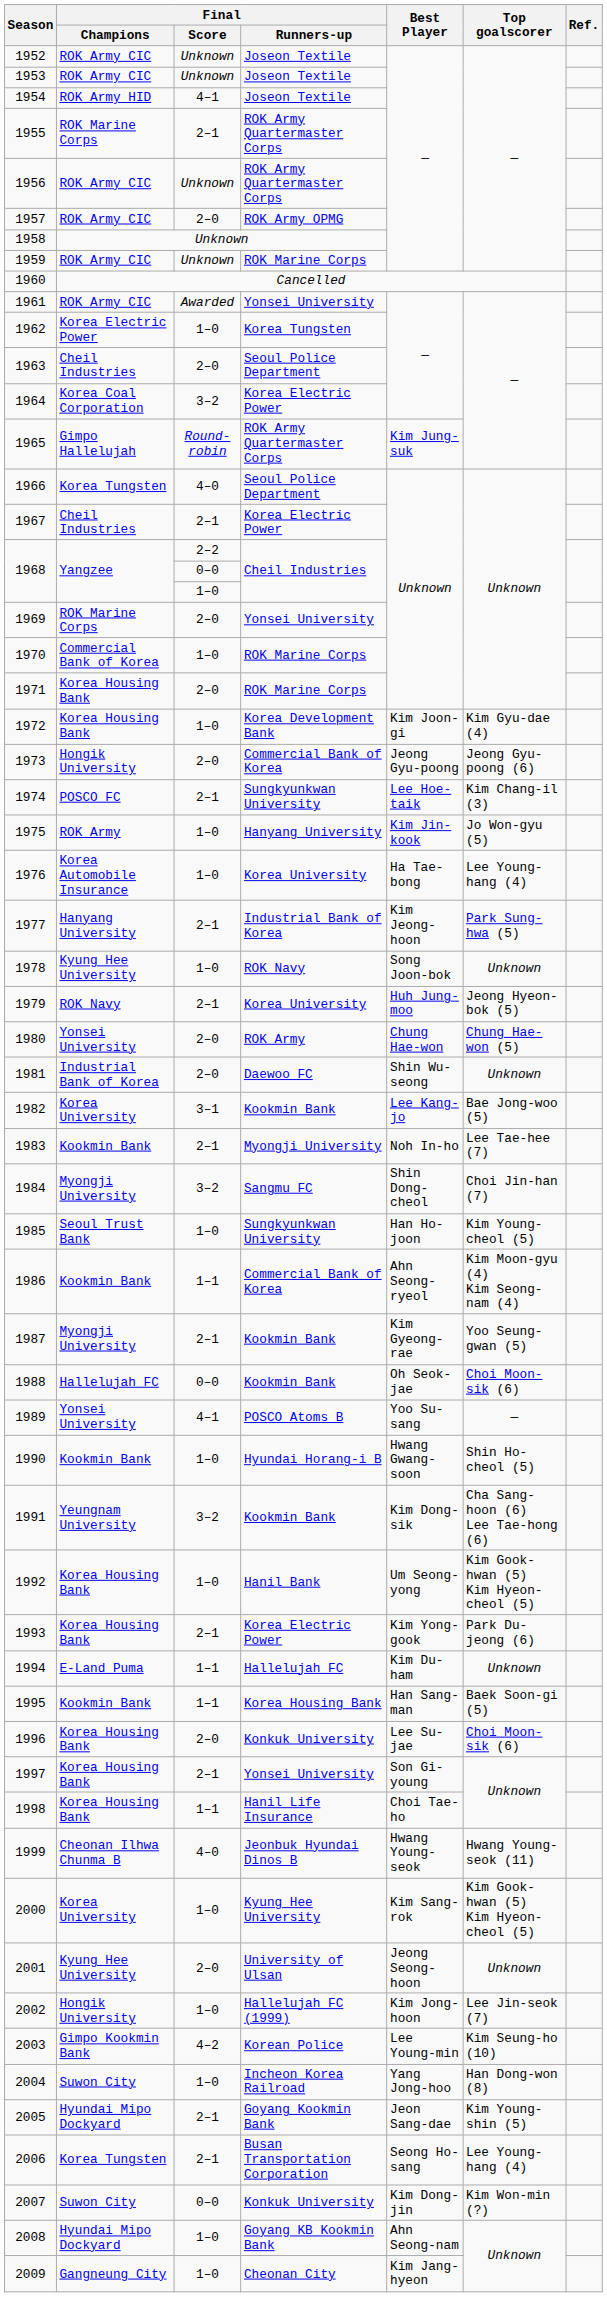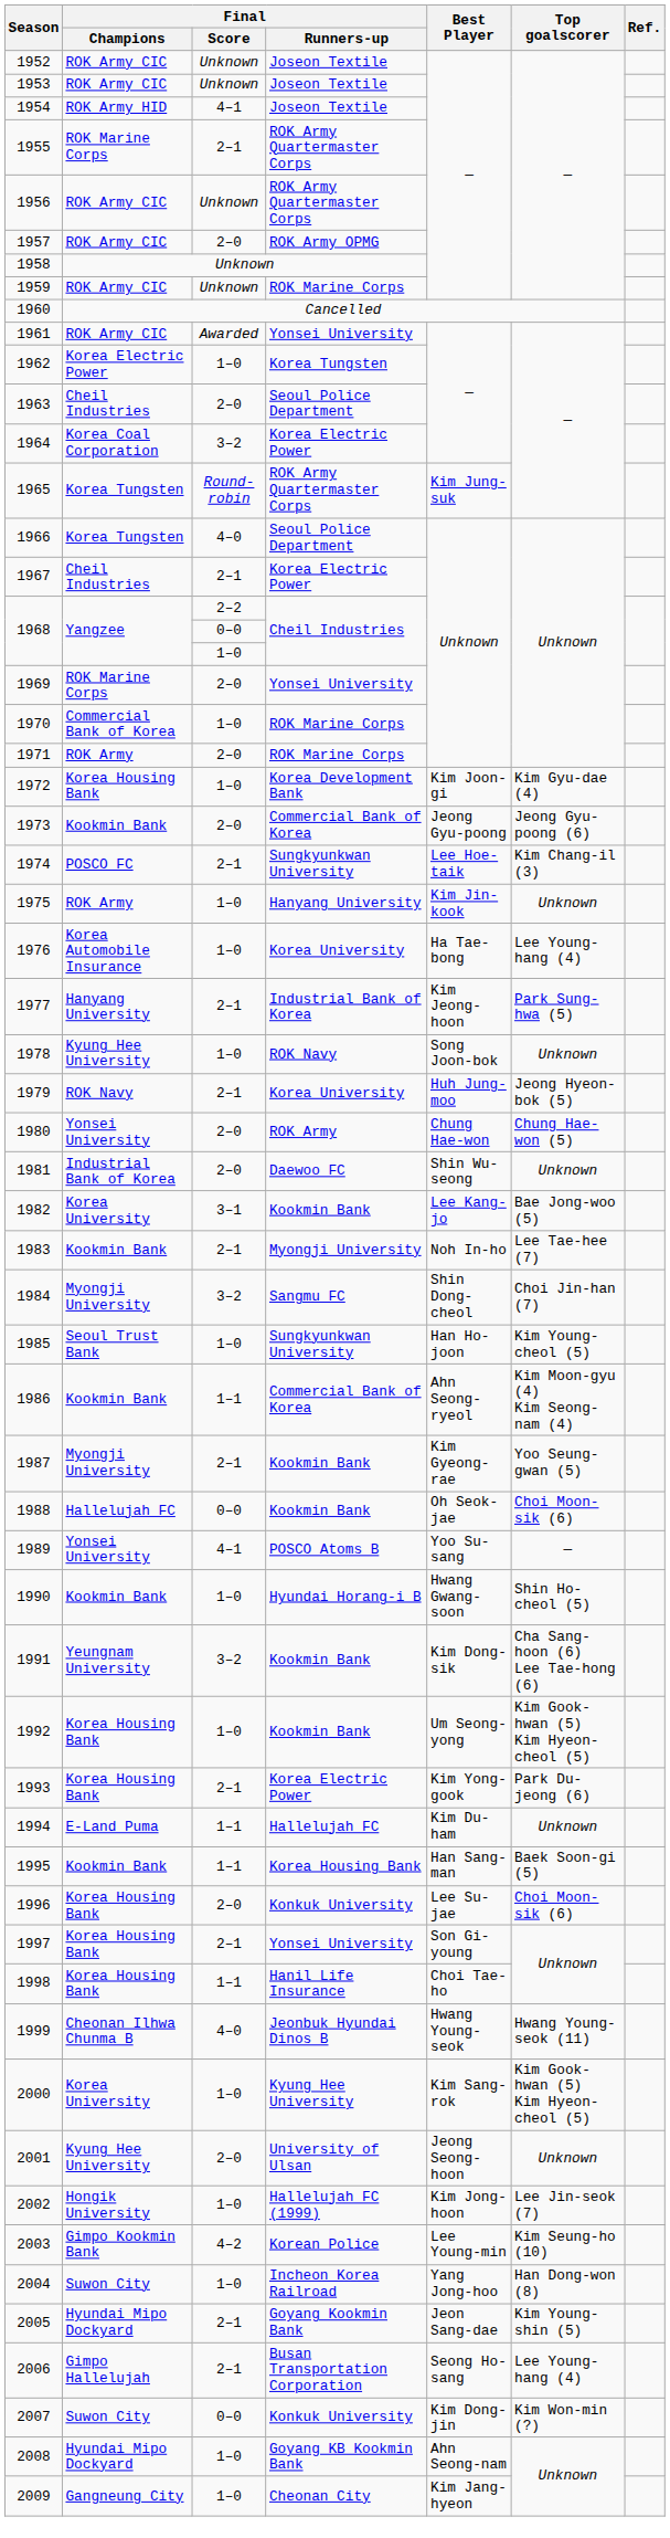1965 | Final / Champions: Gimpo Hallelujah -> Korea Tungsten
1971 | Final / Champions: Korea Housing Bank -> ROK Army
1973 | Final / Champions: Hongik University -> Kookmin Bank
1975 | Top goalscorer: Jo Won-gyu (5) -> Unknown
1992 | Final / Runners-up: Hanil Bank -> Kookmin Bank
2006 | Final / Champions: Korea Tungsten -> Gimpo Hallelujah
